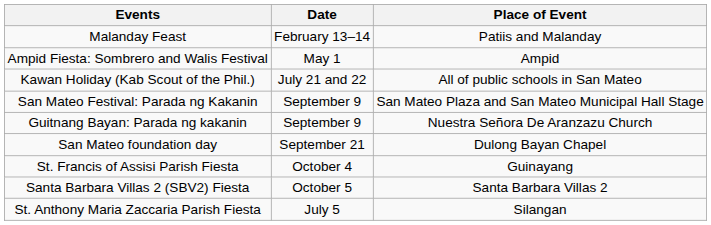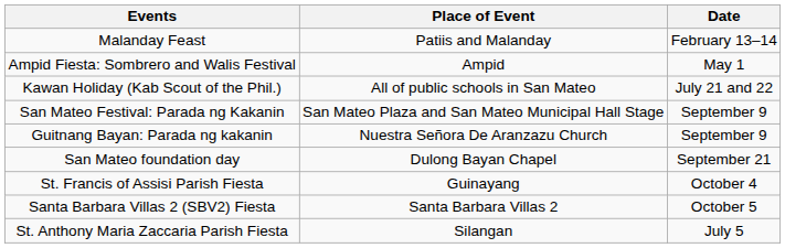columns swapped: Date <-> Place of Event
